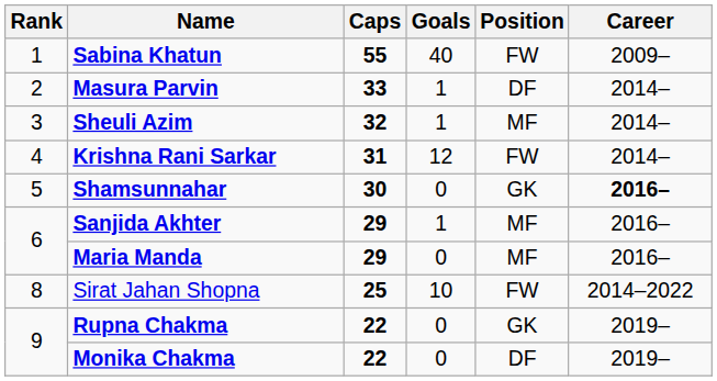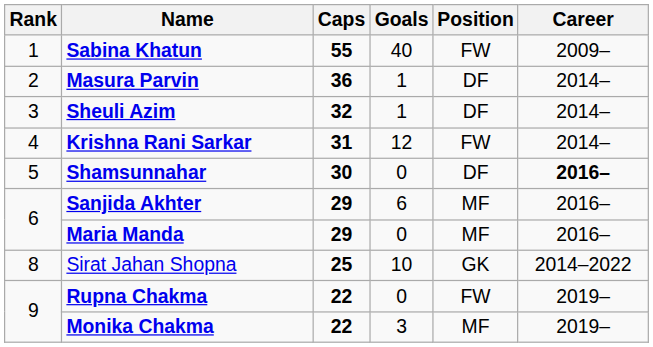Masura Parvin | Caps: 33 -> 36
Sheuli Azim | Position: MF -> DF
Shamsunnahar | Position: GK -> DF
Sanjida Akhter | Goals: 1 -> 6
Sirat Jahan Shopna | Position: FW -> GK
Rupna Chakma | Position: GK -> FW
Monika Chakma | Goals: 0 -> 3
Monika Chakma | Position: DF -> MF
